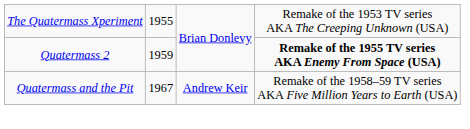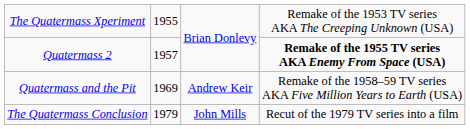Quatermass 2 | column 2: 1959 -> 1957
Quatermass and the Pit | column 2: 1967 -> 1969
+ row: The Quatermass Conclusion | 1979 | John Mills | Recut of the 1979 TV series into a film
